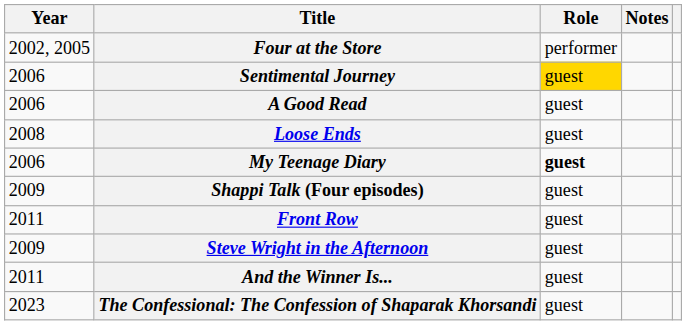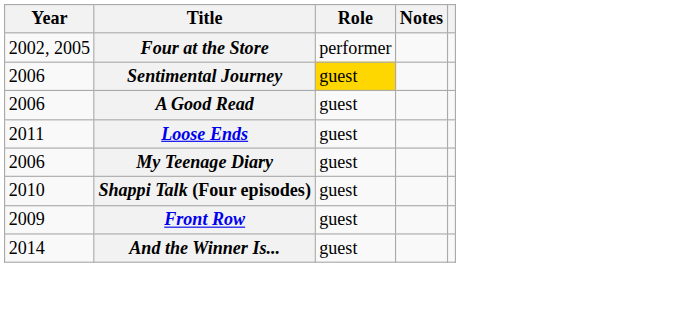Loose Ends | Year: 2008 -> 2011
My Teenage Diary | Role: bold -> normal
Shappi Talk (Four episodes) | Year: 2009 -> 2010
Front Row | Year: 2011 -> 2009
- row: 2009 | Steve Wright in the Afternoon | guest
And the Winner Is... | Year: 2011 -> 2014
- row: 2023 | The Confessional: The Confession of Shaparak Khorsandi | guest
